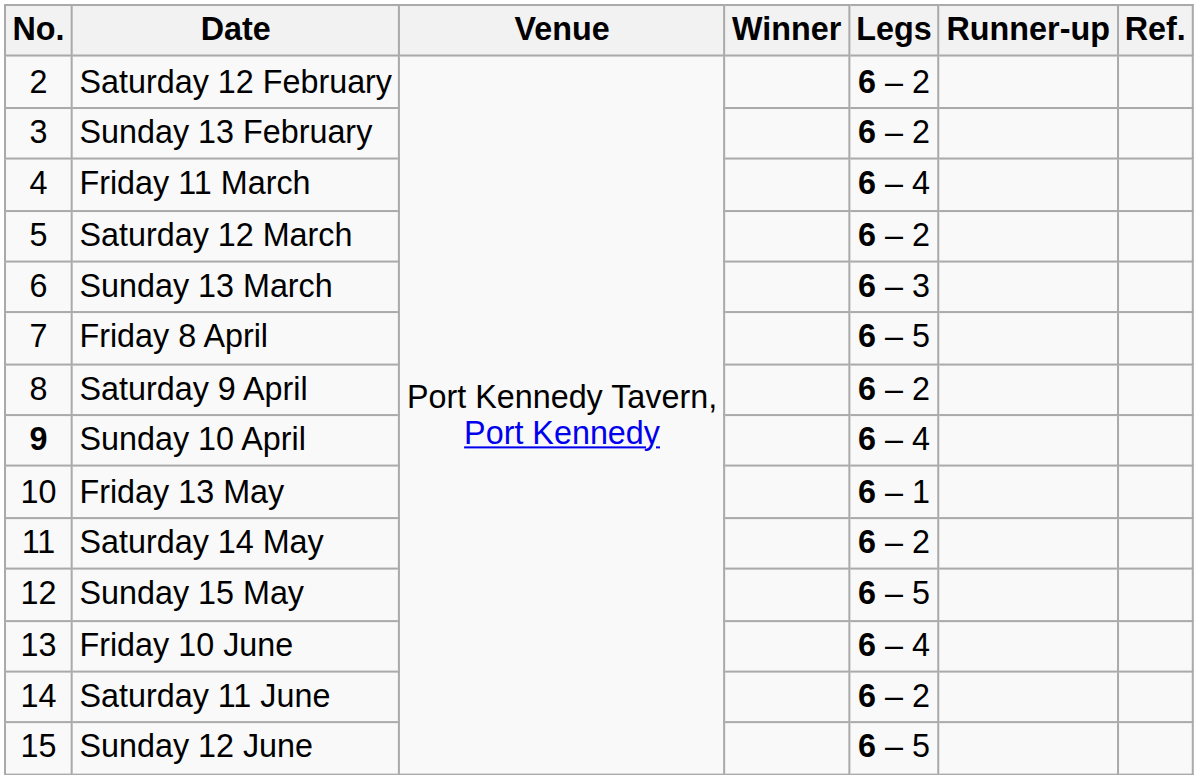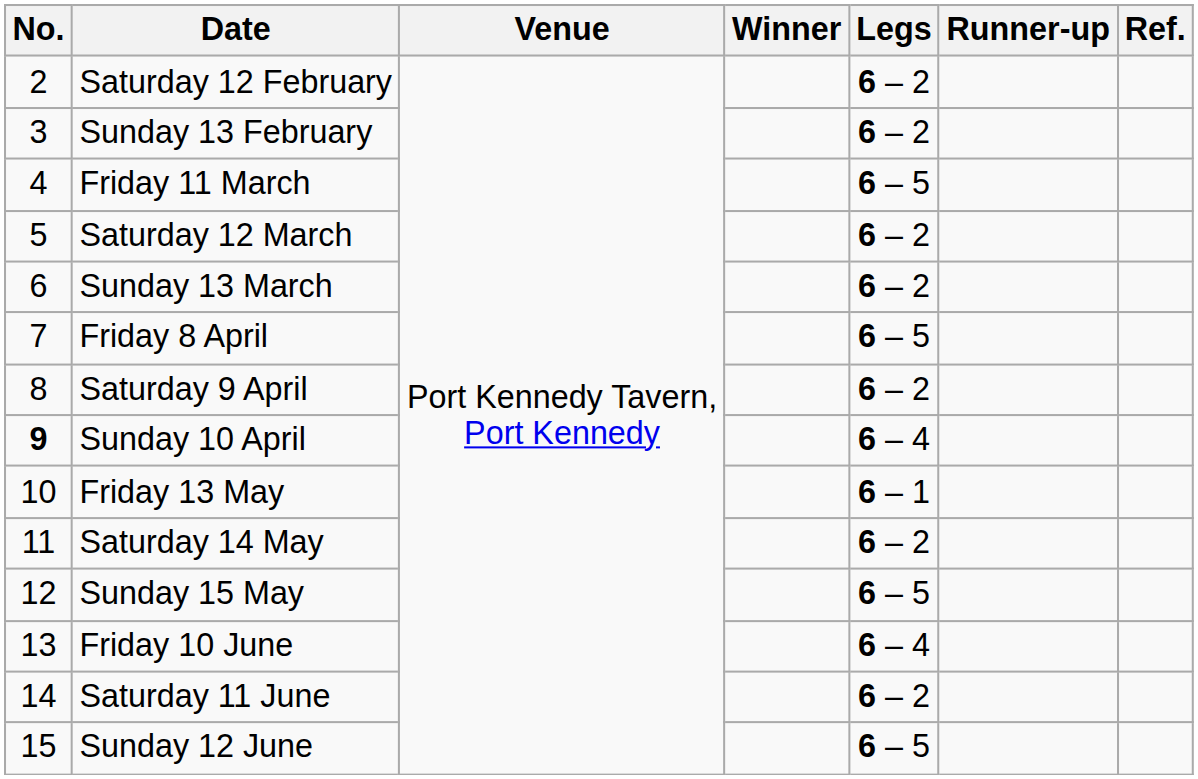Friday 11 March | Legs: 6 – 4 -> 6 – 5
Sunday 13 March | Legs: 6 – 3 -> 6 – 2
